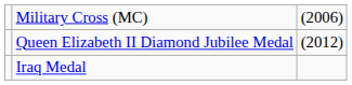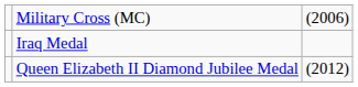rows swapped: Iraq Medal <-> Queen Elizabeth II Diamond Jubilee Medal
